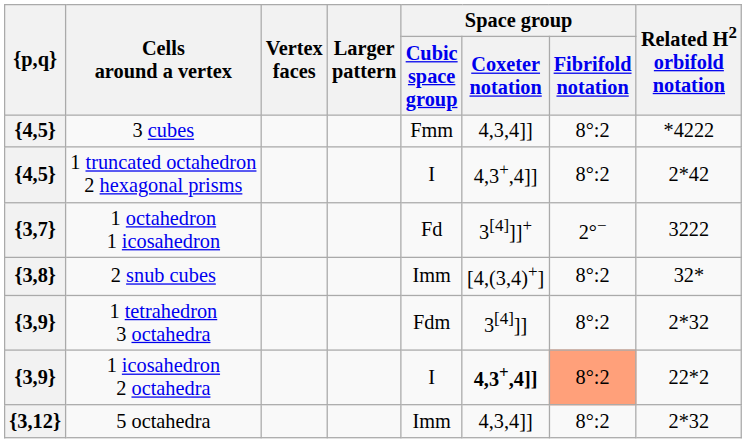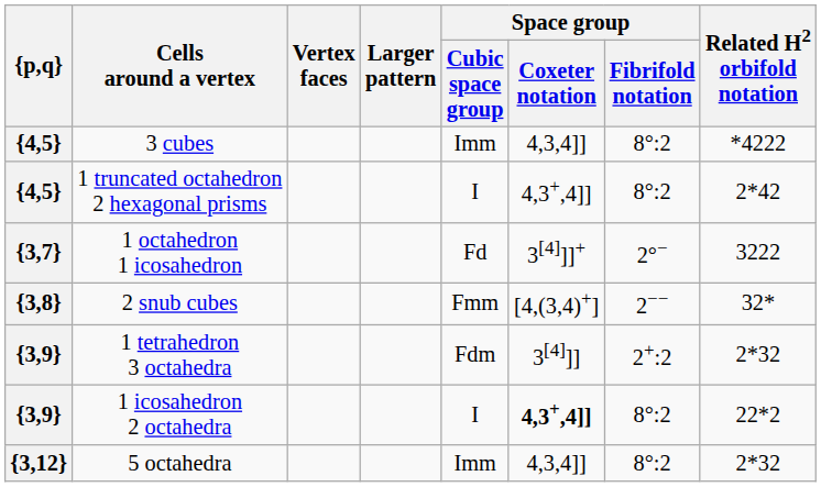3 cubes | Space group / Cubic space group: Fmm -> Imm
2 snub cubes | Space group / Cubic space group: Imm -> Fmm
2 snub cubes | Space group / Fibrifold notation: 8°:2 -> 2−−
1 tetrahedron 3 octahedra | Space group / Fibrifold notation: 8°:2 -> 2+:2
1 icosahedron 2 octahedra | Space group / Fibrifold notation: lightsalmon background -> no background
